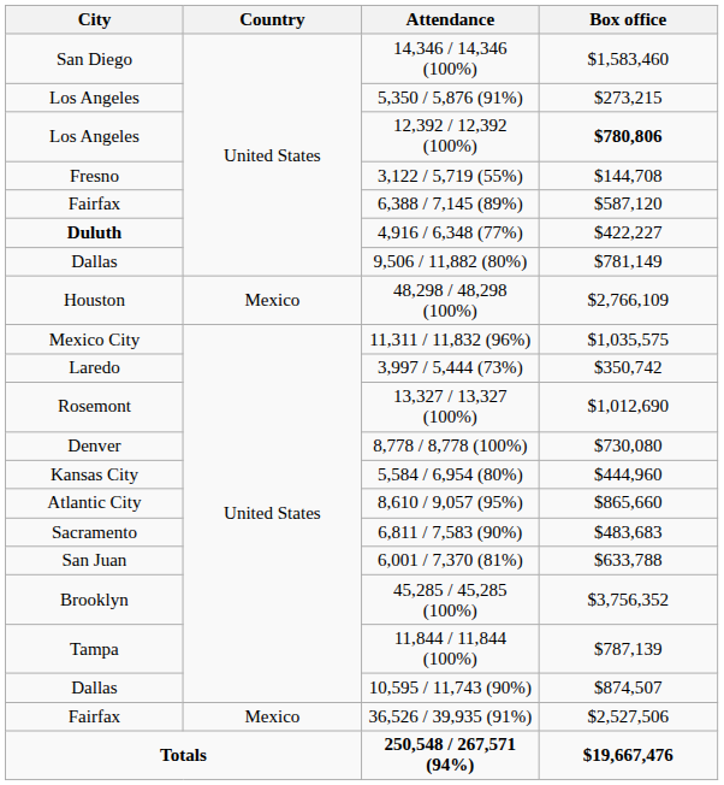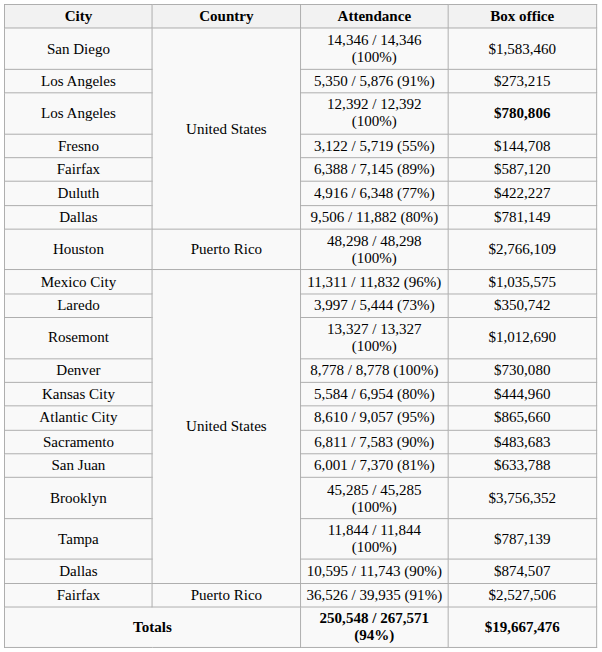4,916 / 6,348 (77%) | City: bold -> normal
48,298 / 48,298 (100%) | Country: Mexico -> Puerto Rico
36,526 / 39,935 (91%) | Country: Mexico -> Puerto Rico
